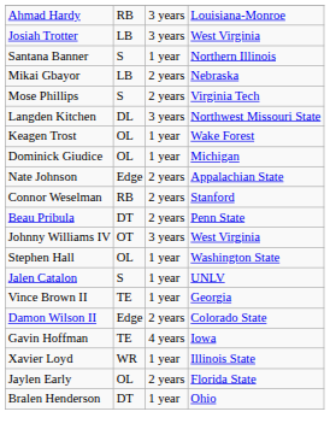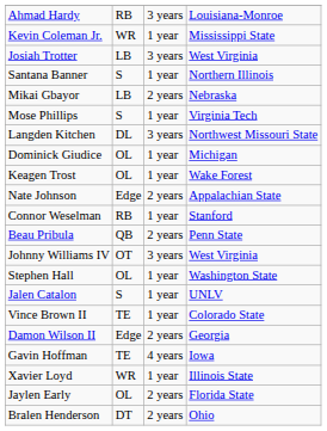+ row: Kevin Coleman Jr. | WR | 1 year | Mississippi State
Mose Phillips | column 3: 2 years -> 1 year
rows swapped: Dominick Giudice <-> Keagen Trost
Connor Weselman | column 3: 2 years -> 1 year
Beau Pribula | column 2: DT -> QB
Vince Brown II | column 4: Georgia -> Colorado State
Damon Wilson II | column 4: Colorado State -> Georgia
Bralen Henderson | column 3: 1 year -> 2 years
